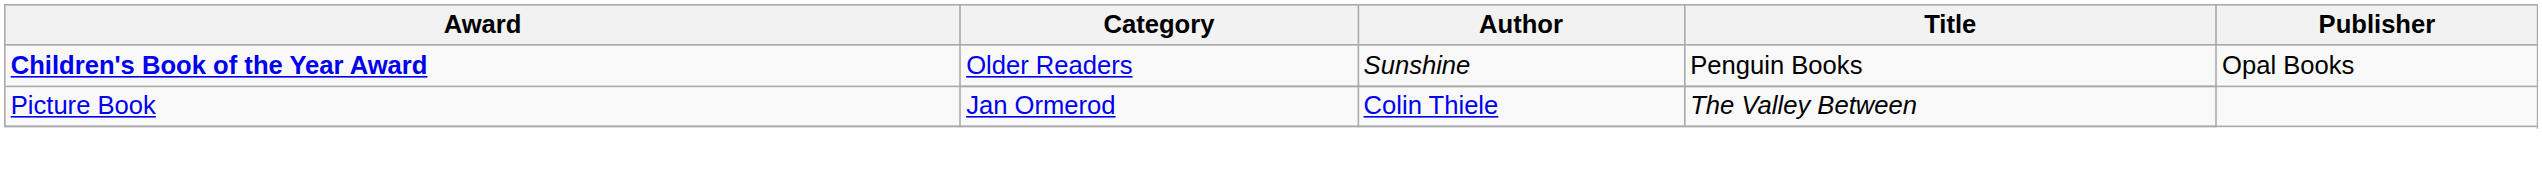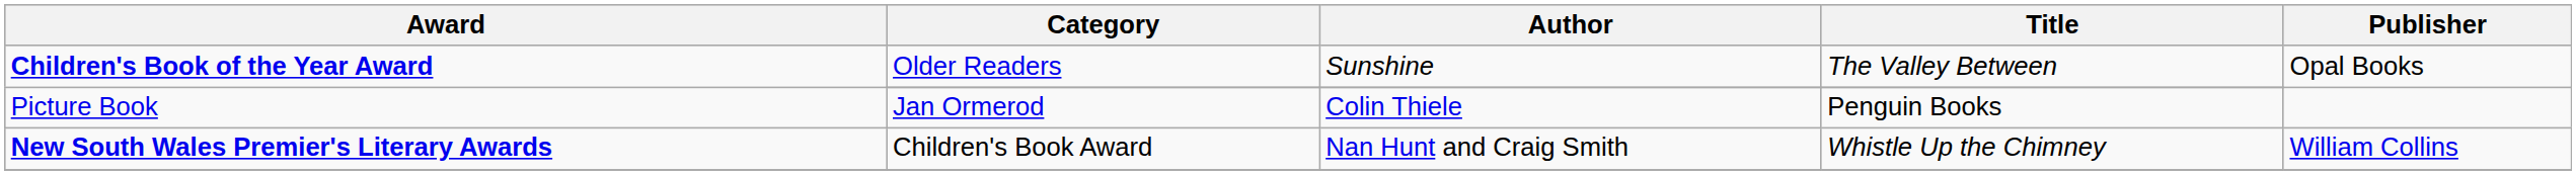Children's Book of the Year Award / Older Readers | Title: Penguin Books -> The Valley Between
Picture Book | Title: The Valley Between -> Penguin Books
+ row: New South Wales Premier's Literary Awards | Children's Book Award | Nan Hunt and Craig Smith | Whistle Up the Chimney | William Collins
